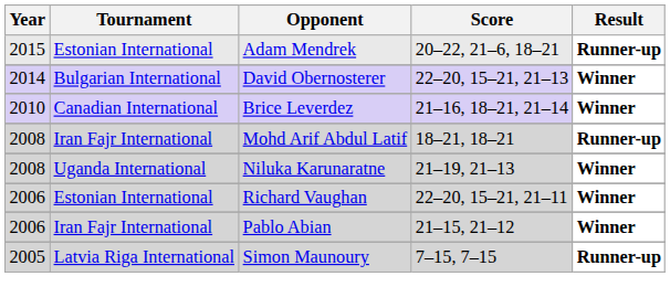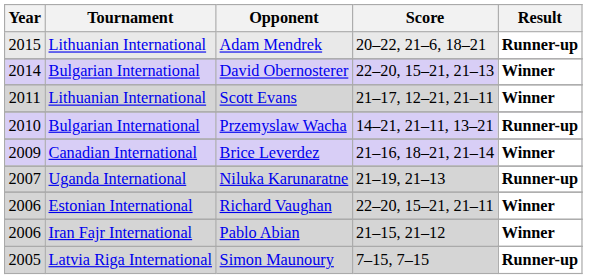Adam Mendrek | Tournament: Estonian International -> Lithuanian International
+ row: 2011 | Lithuanian International | Scott Evans | 21–17, 12–21, 21–11 | Winner
+ row: 2010 | Bulgarian International | Przemyslaw Wacha | 14–21, 21–11, 13–21 | Runner-up
Brice Leverdez | Year: 2010 -> 2009
- row: 2008 | Iran Fajr International | Mohd Arif Abdul Latif | 18–21, 18–21 | Runner-up
Niluka Karunaratne | Year: 2008 -> 2007
Niluka Karunaratne | Result: Winner -> Runner-up
